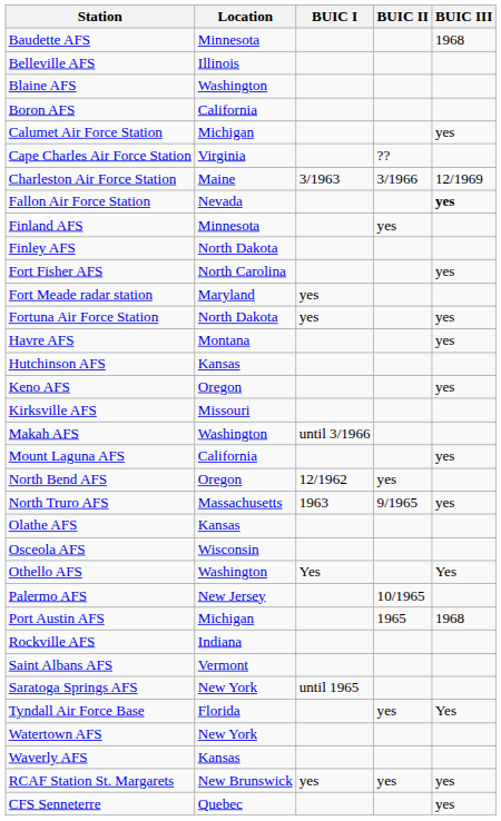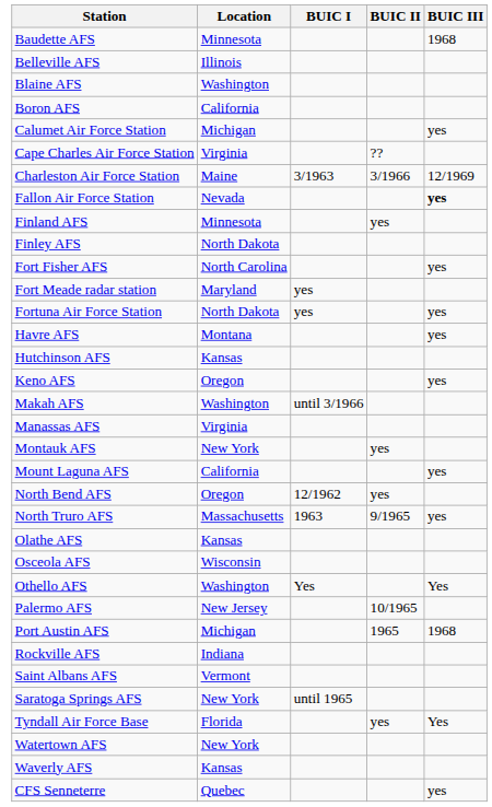- row: Kirksville AFS | Missouri
+ row: Manassas AFS | Virginia
+ row: Montauk AFS | New York | yes
- row: RCAF Station St. Margarets | New Brunswick | yes | yes | yes
